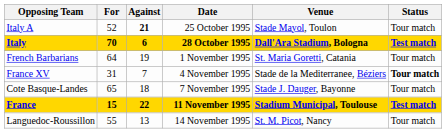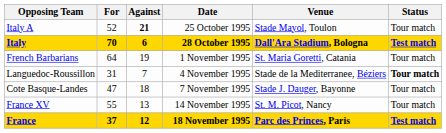4 November 1995 | Opposing Team: France XV -> Languedoc-Roussillon
7 November 1995 | For: 65 -> 47
- row: France | 15 | 22 | 11 November 1995 | Stadium Municipal, Toulouse | Test match
14 November 1995 | Opposing Team: Languedoc-Roussillon -> France XV
+ row: France | 37 | 12 | 18 November 1995 | Parc des Princes, Paris | Test match
